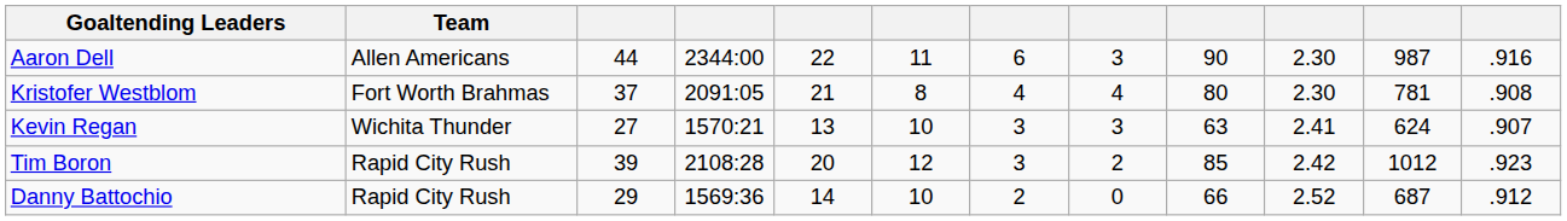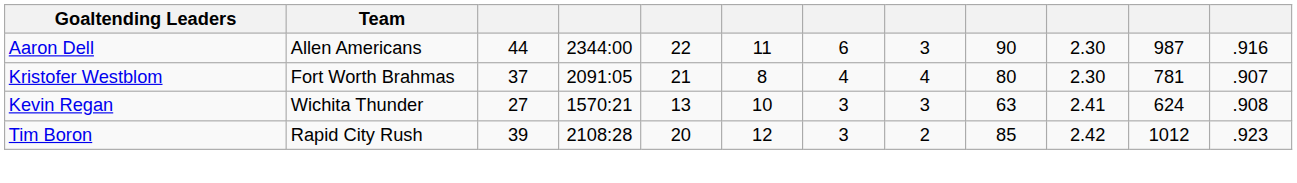Kristofer Westblom | column 12: .908 -> .907
Kevin Regan | column 12: .907 -> .908
- row: Danny Battochio | Rapid City Rush | 29 | 1569:36 | 14 | 10 | 2 | 0 | 66 | 2.52 | 687 | .912
